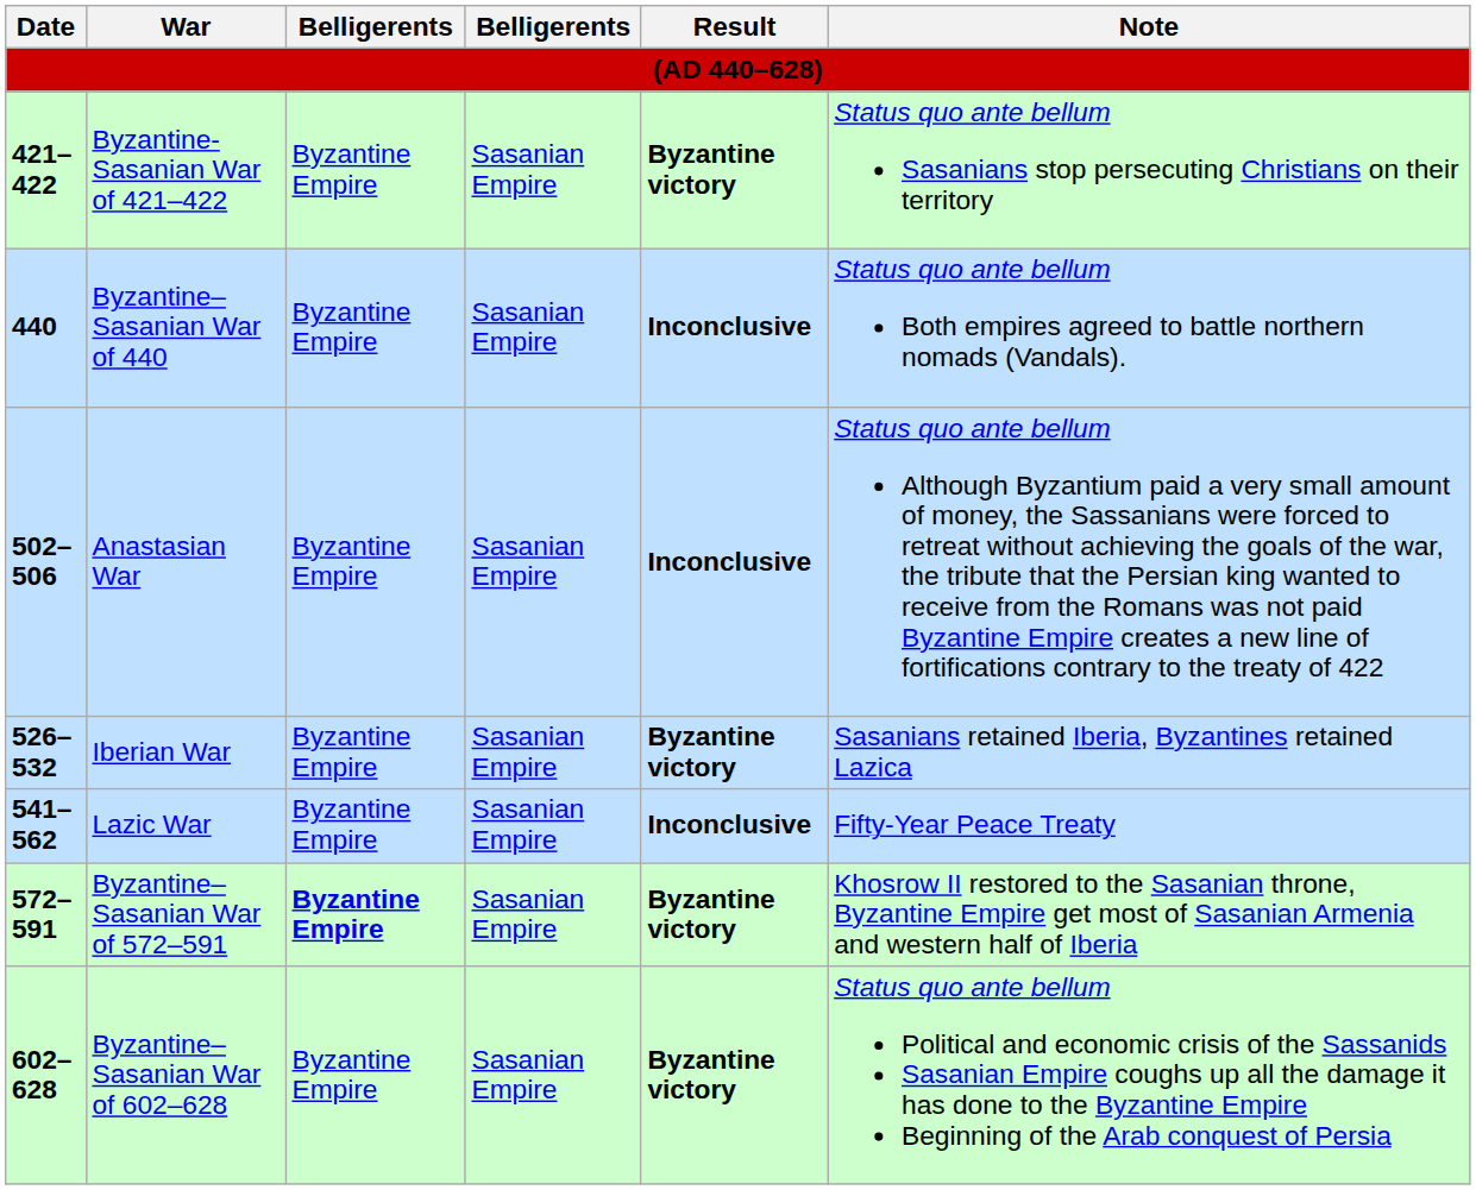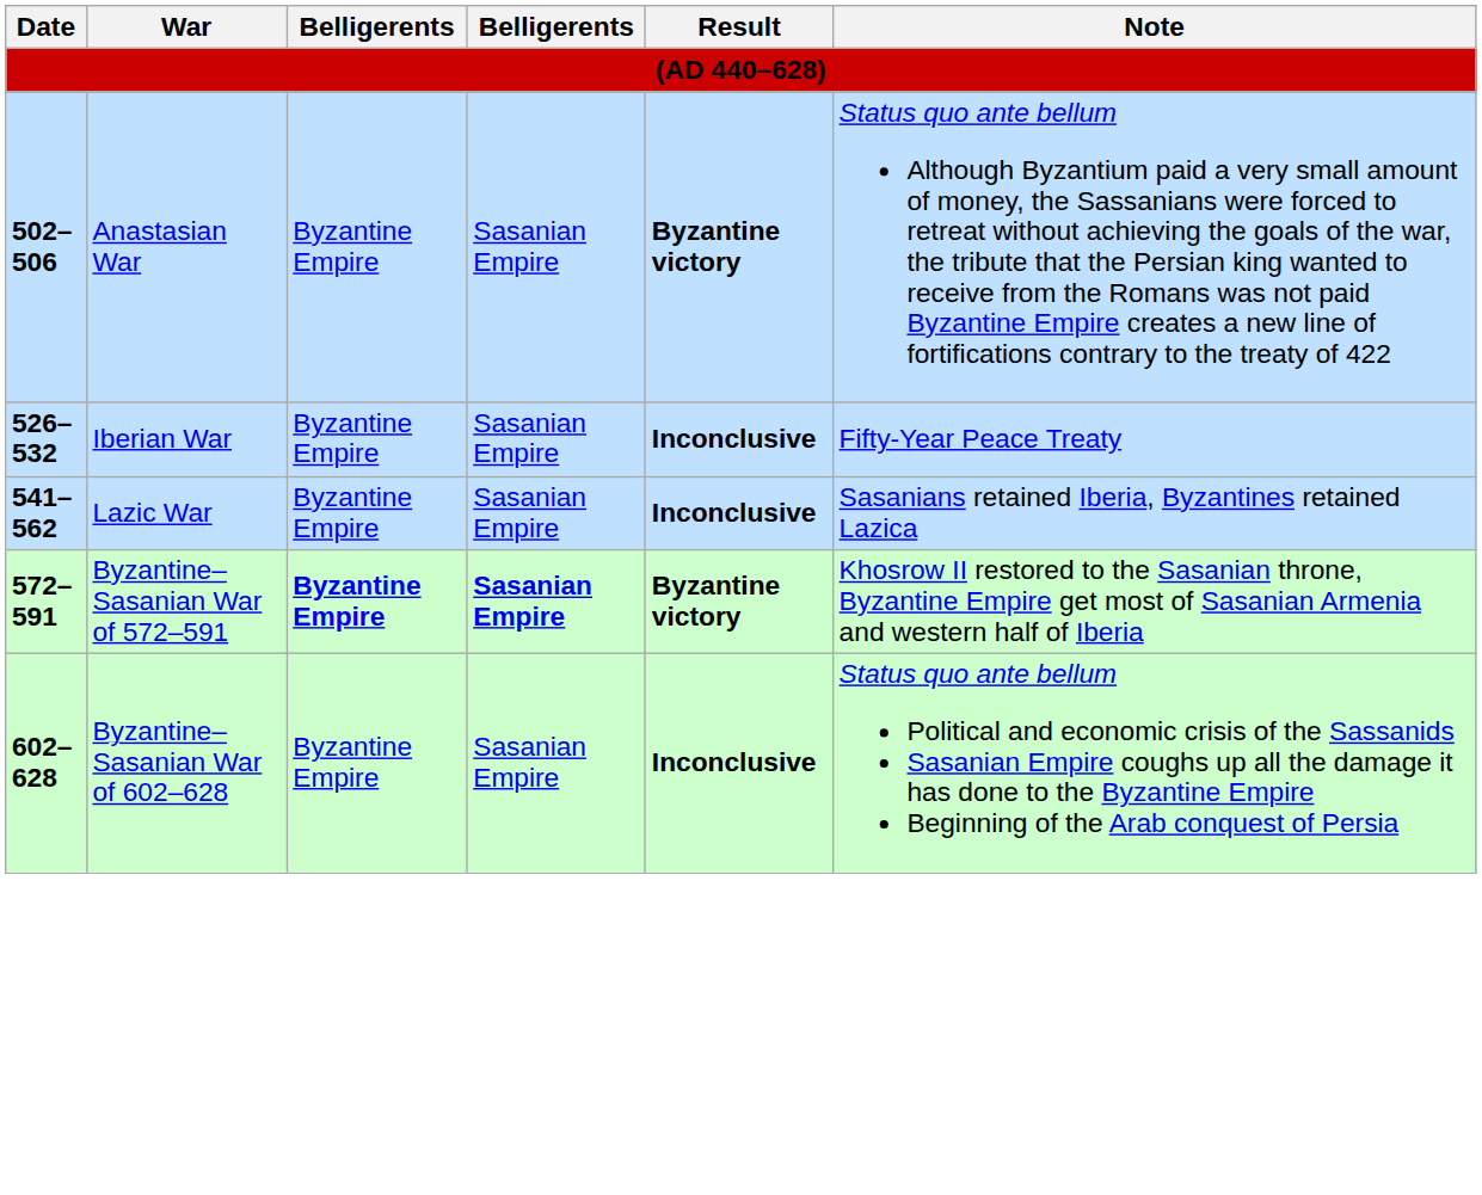- row: 421–422 | Byzantine-Sasanian War of 421–422 | Byzantine Empire | Sasanian Empire | Byzantine victory | Status quo ante bellum Sasanians stop persecuting Christians on their territory
- row: 440 | Byzantine–Sasanian War of 440 | Byzantine Empire | Sasanian Empire | Inconclusive | Status quo ante bellum Both empires agreed to battle northern nomads (Vandals).
Anastasian War | Result: Inconclusive -> Byzantine victory
Iberian War | Result: Byzantine victory -> Inconclusive
Iberian War | Note: Sasanians retained Iberia, Byzantines retained Lazica -> Fifty-Year Peace Treaty
Lazic War | Note: Fifty-Year Peace Treaty -> Sasanians retained Iberia, Byzantines retained Lazica
Byzantine–Sasanian War of 572–591 | column 4: normal -> bold
Byzantine–Sasanian War of 602–628 | Result: Byzantine victory -> Inconclusive
